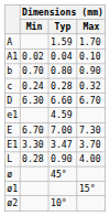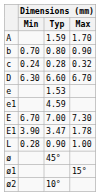- row: A1 | 0.02 | 0.04 | 0.10
+ row: e | 1.53
E1 | Dimensions (mm) / Min: 3.30 -> 3.90
E1 | Dimensions (mm) / Max: 3.70 -> 1.78
L | Dimensions (mm) / Max: 4.00 -> 1.00
